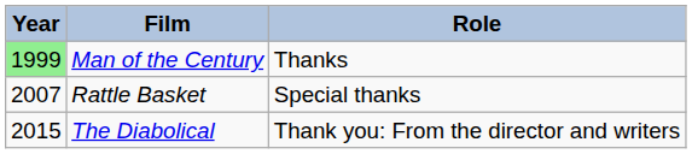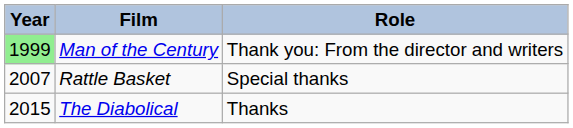Man of the Century | Role: Thanks -> Thank you: From the director and writers
The Diabolical | Role: Thank you: From the director and writers -> Thanks
